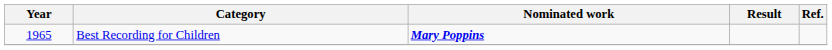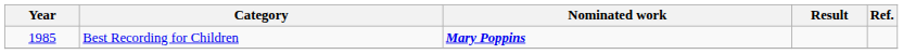Best Recording for Children | Year: 1965 -> 1985
